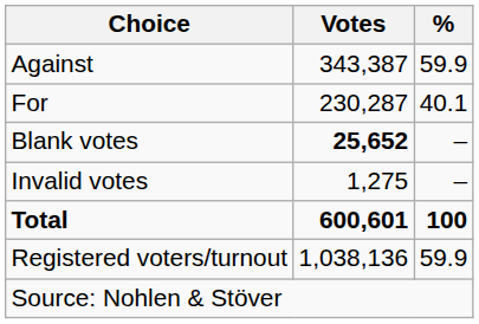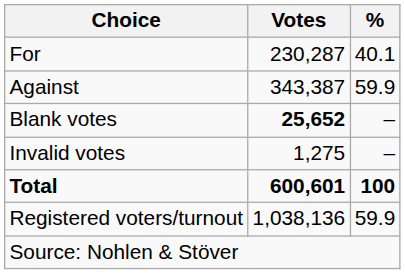rows swapped: For <-> Against
